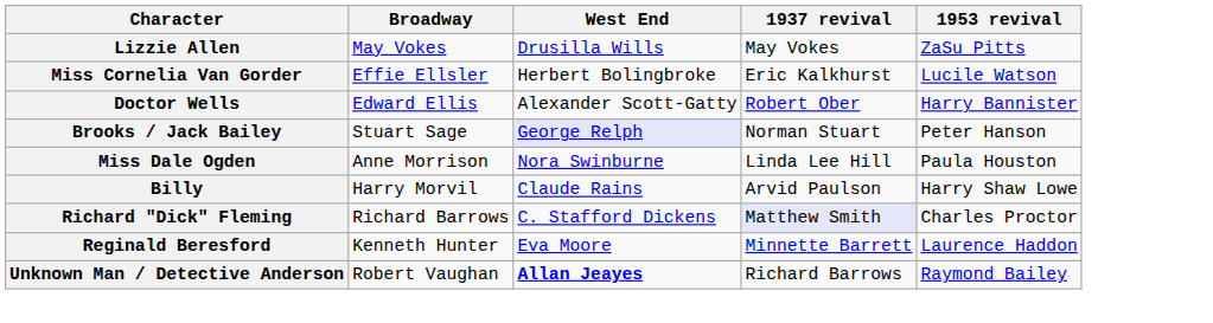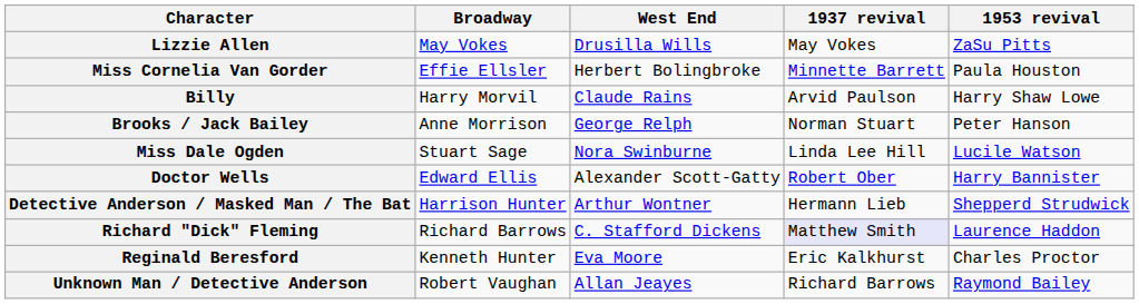Miss Cornelia Van Gorder | 1937 revival: Eric Kalkhurst -> Minnette Barrett
Miss Cornelia Van Gorder | 1953 revival: Lucile Watson -> Paula Houston
rows swapped: Billy <-> Doctor Wells
Brooks / Jack Bailey | Broadway: Stuart Sage -> Anne Morrison
Brooks / Jack Bailey | West End: lavender background -> no background
Miss Dale Ogden | Broadway: Anne Morrison -> Stuart Sage
Miss Dale Ogden | 1953 revival: Paula Houston -> Lucile Watson
+ row: Detective Anderson / Masked Man / The Bat | Harrison Hunter | Arthur Wontner | Hermann Lieb | Shepperd Strudwick
Richard "Dick" Fleming | 1953 revival: Charles Proctor -> Laurence Haddon
Reginald Beresford | 1937 revival: Minnette Barrett -> Eric Kalkhurst
Reginald Beresford | 1953 revival: Laurence Haddon -> Charles Proctor
Unknown Man / Detective Anderson | West End: bold -> normal
